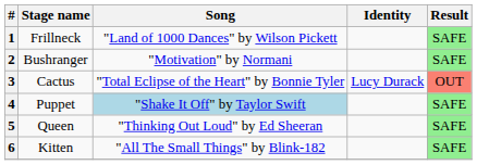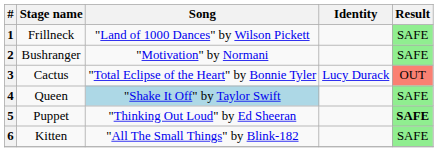4 | Stage name: Puppet -> Queen
5 | Stage name: Queen -> Puppet
5 | Result: normal -> bold
